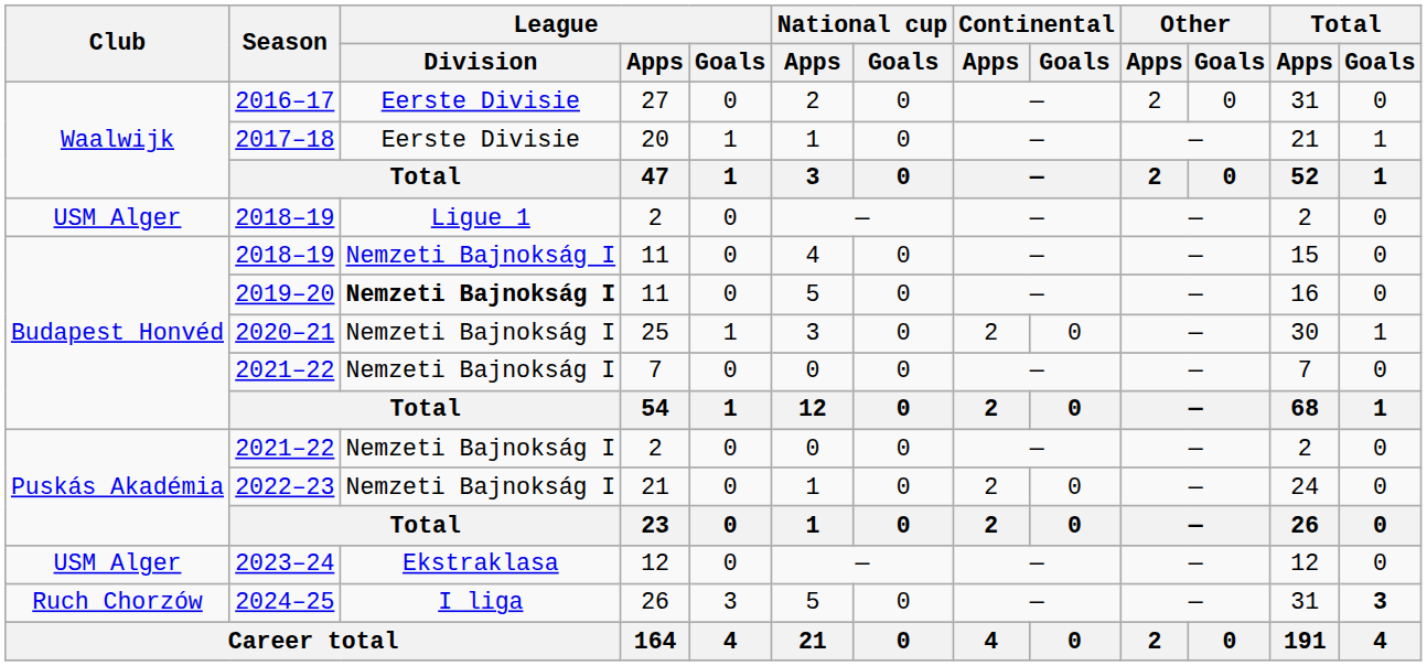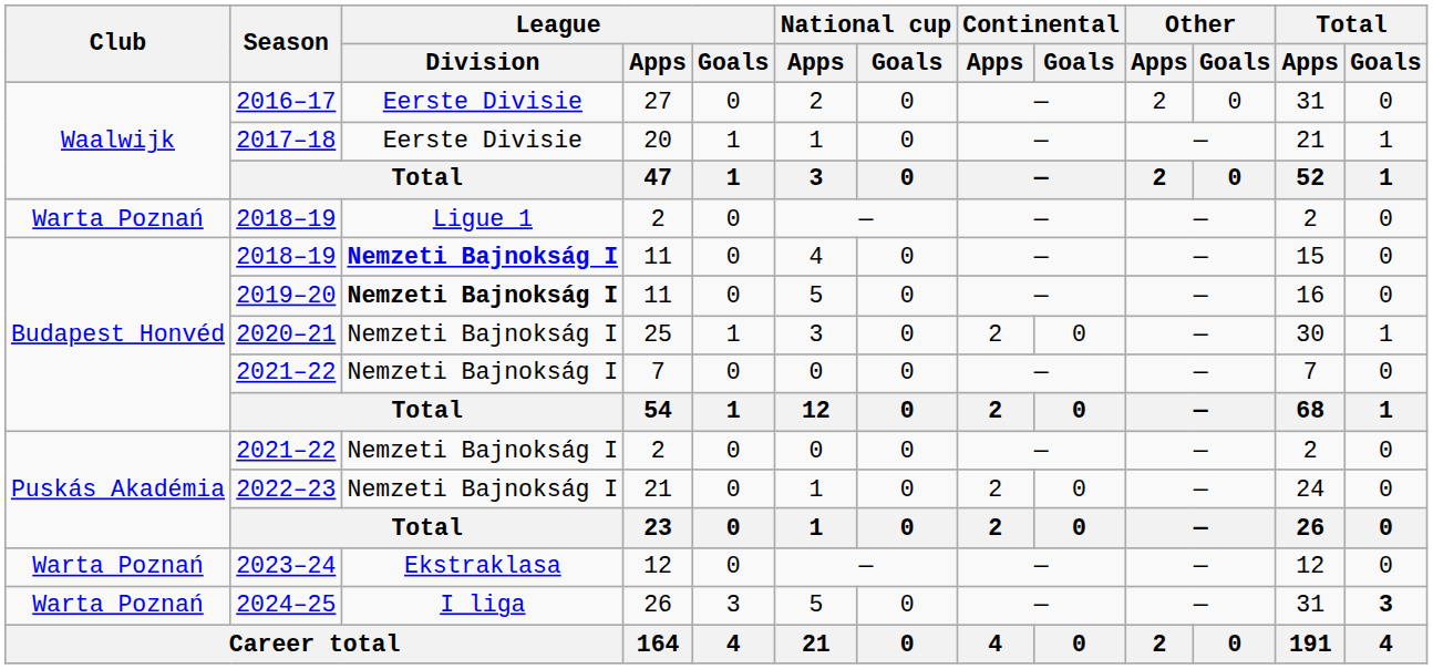2018–19 / 2 | Club: USM Alger -> Warta Poznań
2018–19 / 11 | League / Division: normal -> bold
2023–24 | Club: USM Alger -> Warta Poznań
2024–25 | Club: Ruch Chorzów -> Warta Poznań
